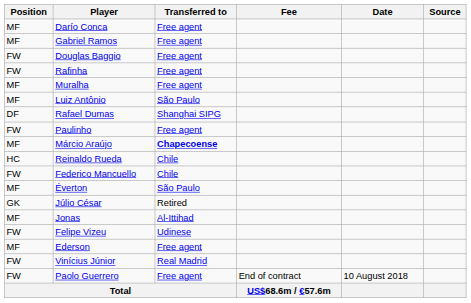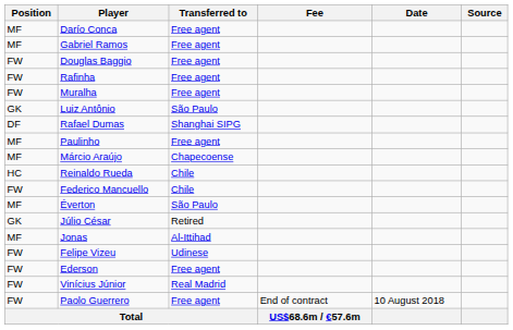Muralha | Position: MF -> FW
Luiz Antônio | Position: MF -> GK
Paulinho | Position: FW -> MF
Márcio Araújo | Transferred to: bold -> normal
Ederson | Position: MF -> FW
